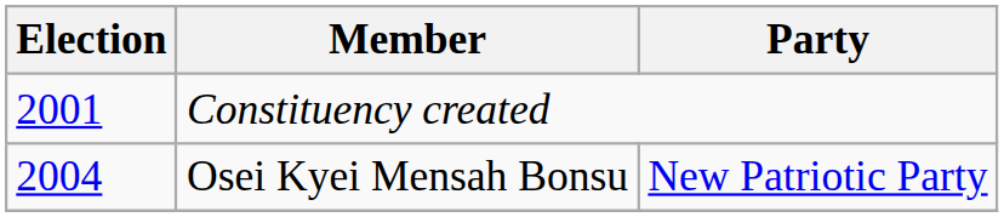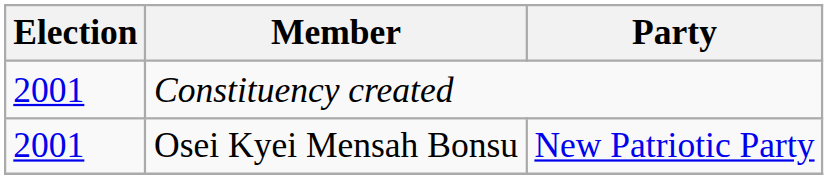Osei Kyei Mensah Bonsu | Election: 2004 -> 2001
